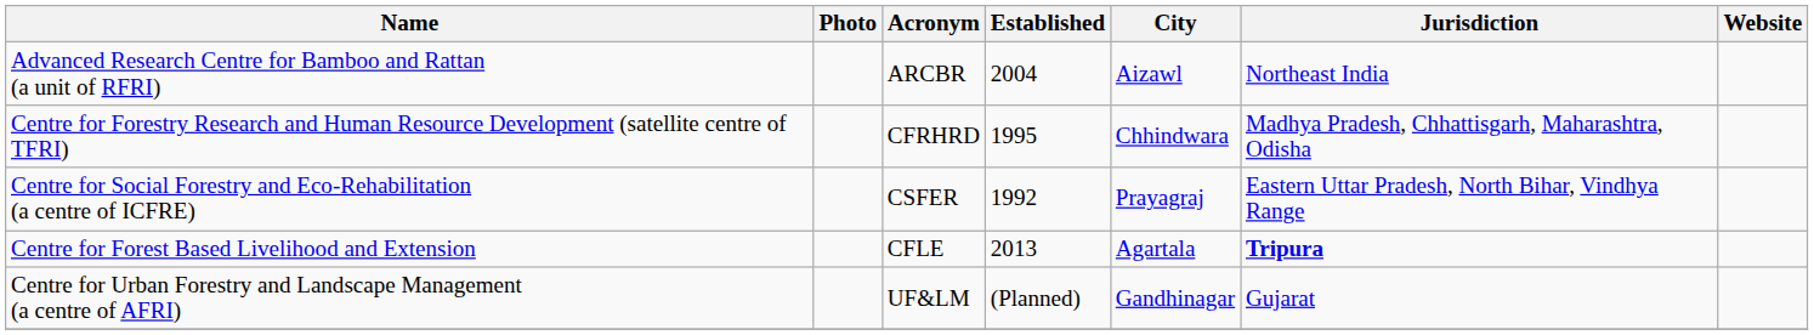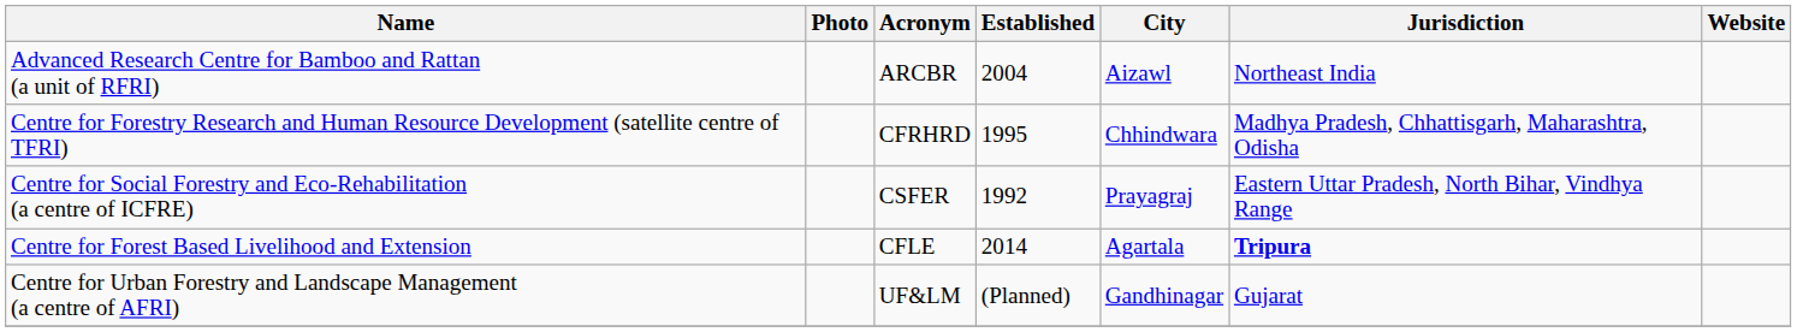Centre for Forest Based Livelihood and Extension | Established: 2013 -> 2014
